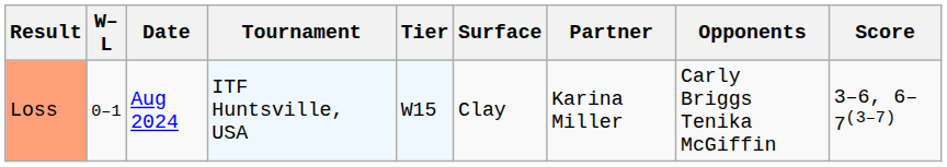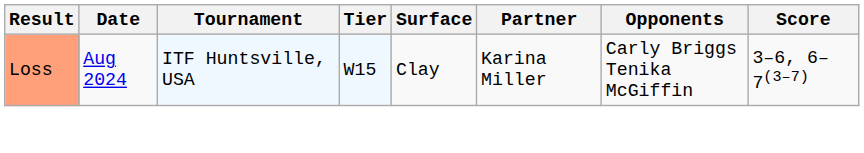- column: W–L | 0–1
